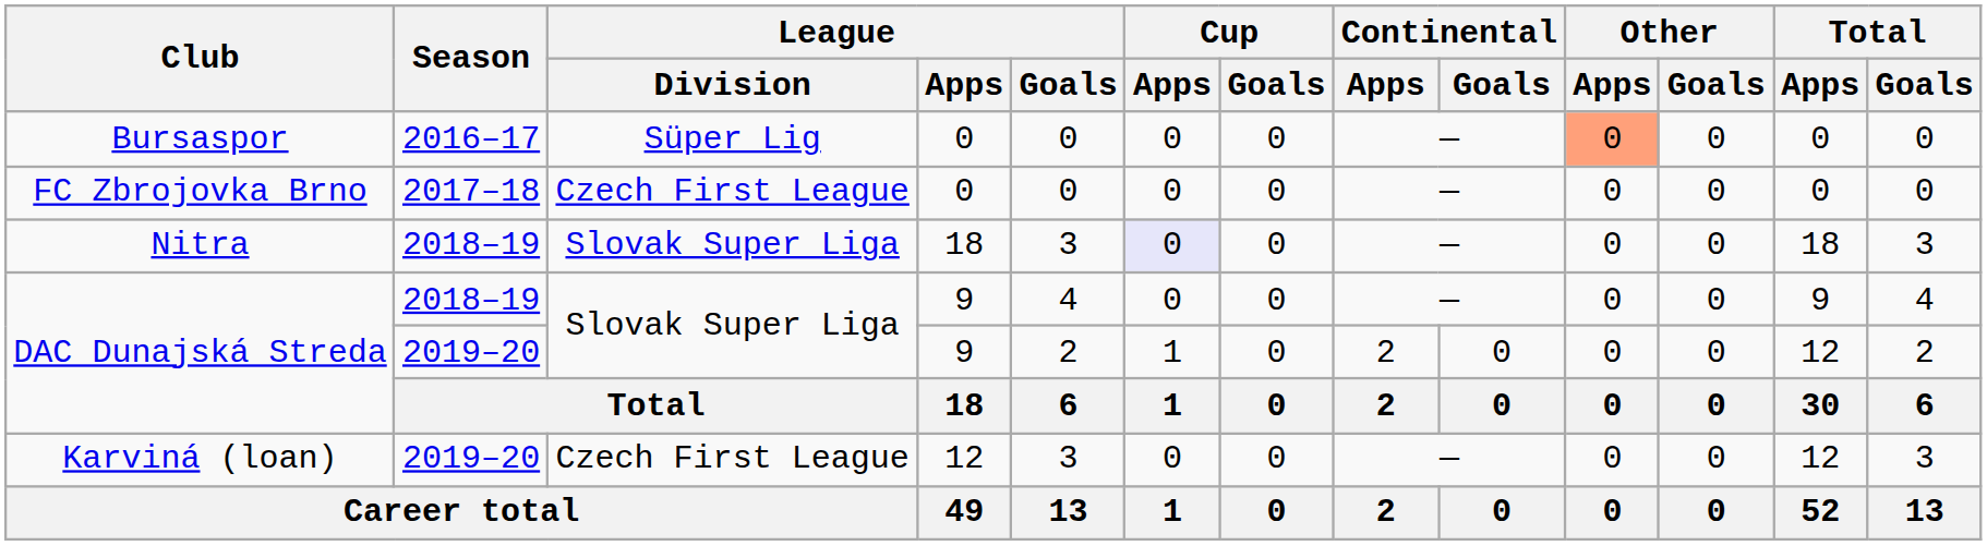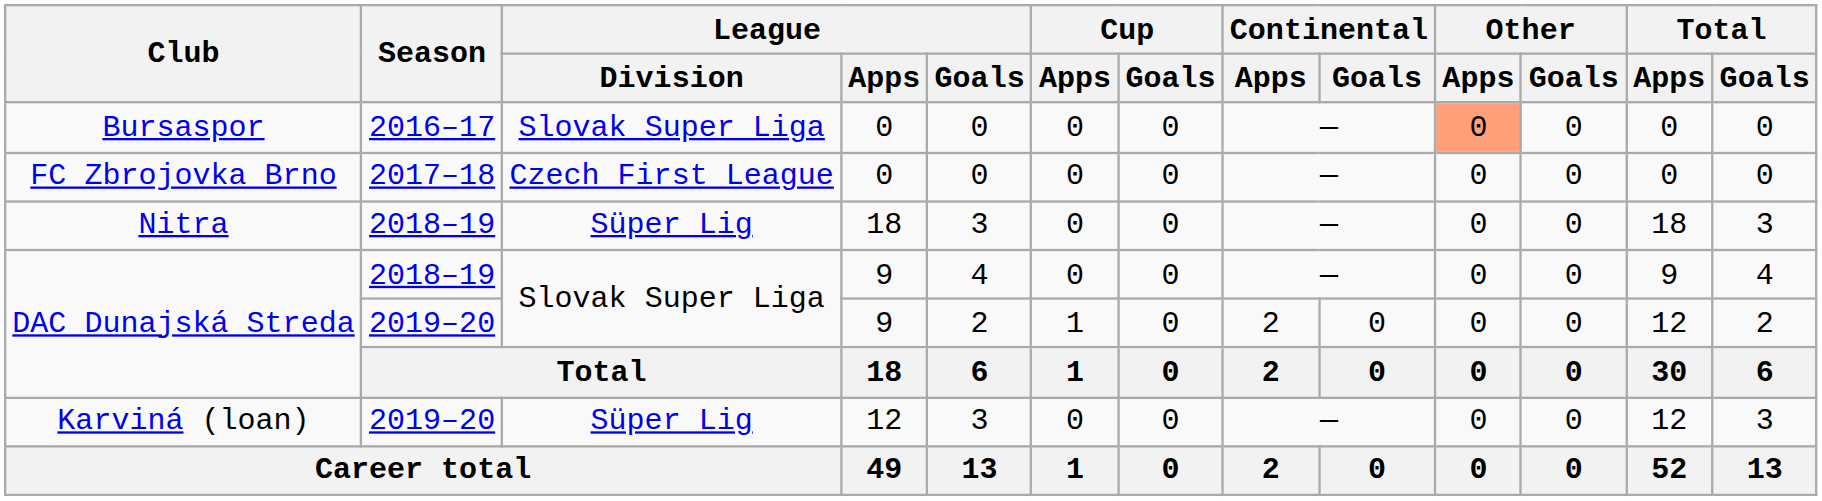Bursaspor | League / Division: Süper Lig -> Slovak Super Liga
Nitra | League / Division: Slovak Super Liga -> Süper Lig
Nitra | Cup / Apps: lavender background -> no background
Karviná (loan) | League / Division: Czech First League -> Süper Lig
